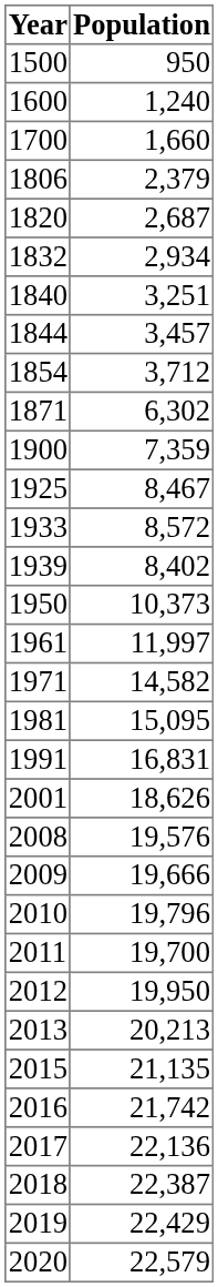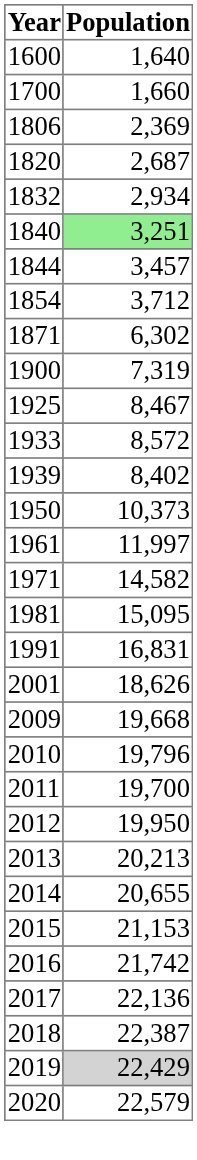- row: 1500 | 950
1600 | Population: 1,240 -> 1,640
1806 | Population: 2,379 -> 2,369
1840 | Population: no background -> lightgreen background
1900 | Population: 7,359 -> 7,319
- row: 2008 | 19,576
2009 | Population: 19,666 -> 19,668
+ row: 2014 | 20,655
2015 | Population: 21,135 -> 21,153
2019 | Population: no background -> lightgrey background
